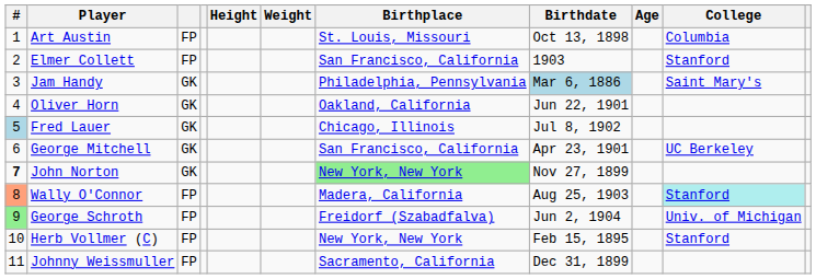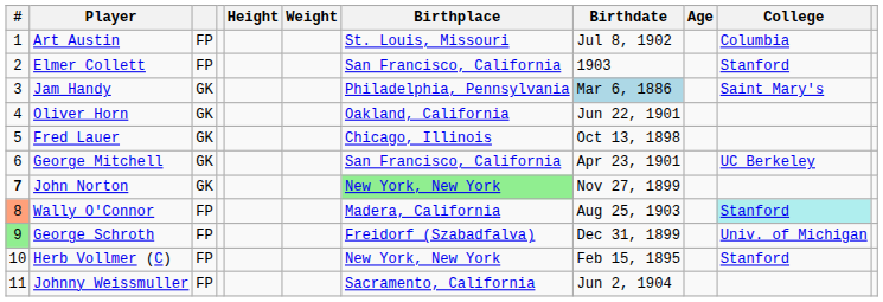Art Austin | Birthdate: Oct 13, 1898 -> Jul 8, 1902
Fred Lauer | #: lightblue background -> no background
Fred Lauer | Birthdate: Jul 8, 1902 -> Oct 13, 1898
George Schroth | Birthdate: Jun 2, 1904 -> Dec 31, 1899
Johnny Weissmuller | Birthdate: Dec 31, 1899 -> Jun 2, 1904
